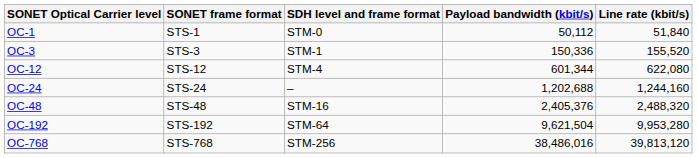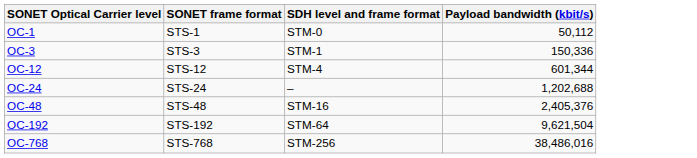- column: Line rate (kbit/s) | 51,840 | 155,520 | 622,080 | 1,244,160 | 2,488,320 | 9,953,280 | 39,813,120
